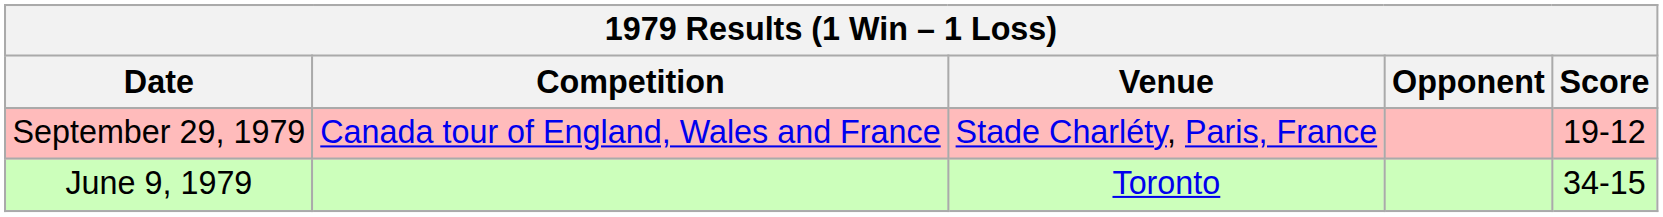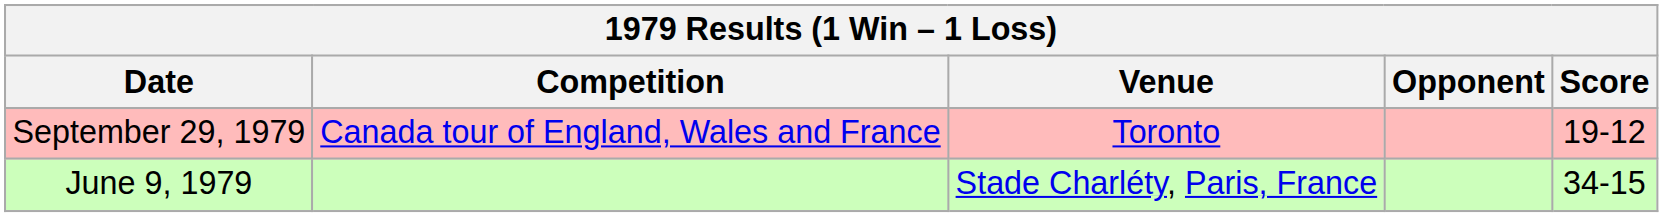September 29, 1979 | Venue: Stade Charléty, Paris, France -> Toronto
June 9, 1979 | Venue: Toronto -> Stade Charléty, Paris, France
